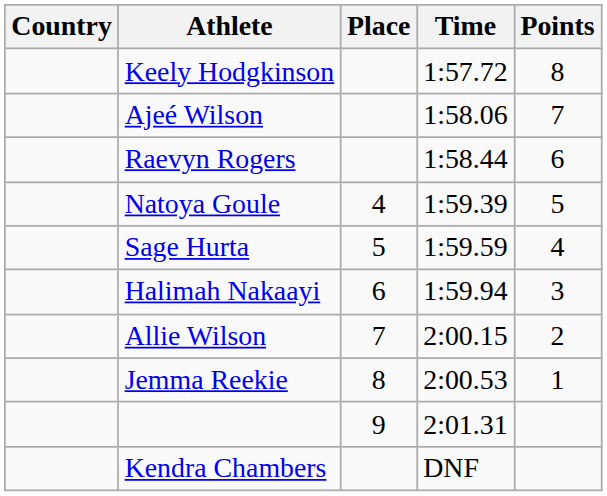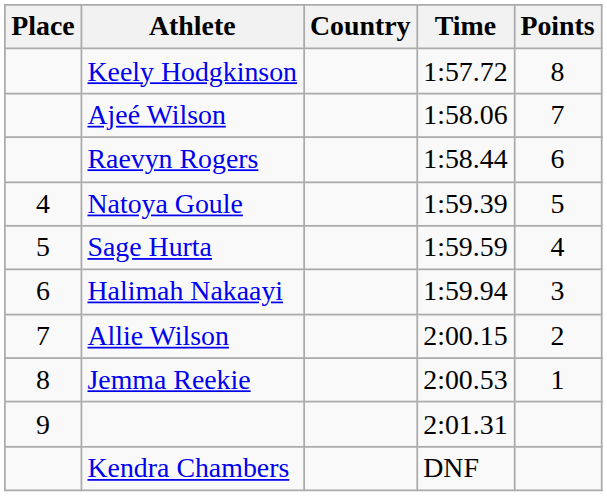columns swapped: Place <-> Country
